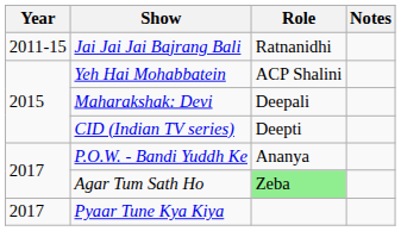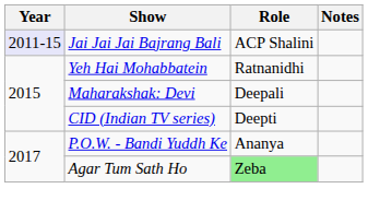Jai Jai Jai Bajrang Bali | Year: no background -> lavender background
Jai Jai Jai Bajrang Bali | Role: Ratnanidhi -> ACP Shalini
Yeh Hai Mohabbatein | Role: ACP Shalini -> Ratnanidhi
- row: 2017 | Pyaar Tune Kya Kiya
